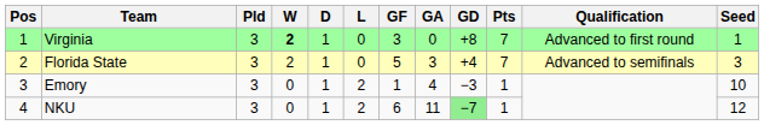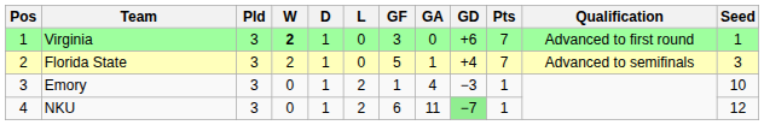Virginia | GD: +8 -> +6
Florida State | GA: 3 -> 1
